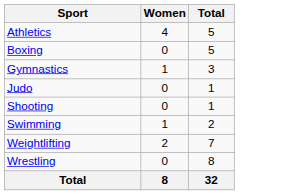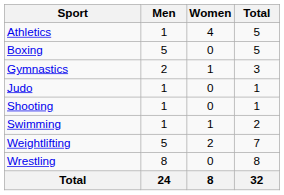+ column: Men | 1 | 5 | 2 | 1 | 1 | 1 | 5 | 8 | 24
